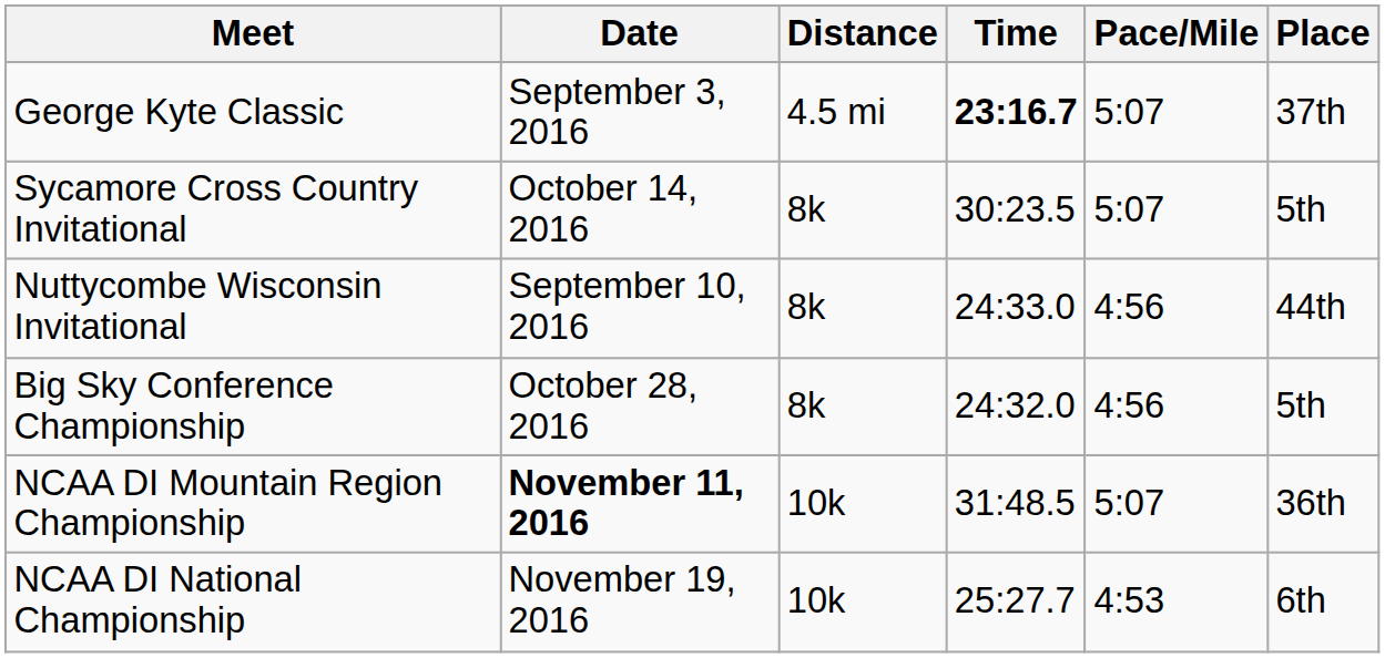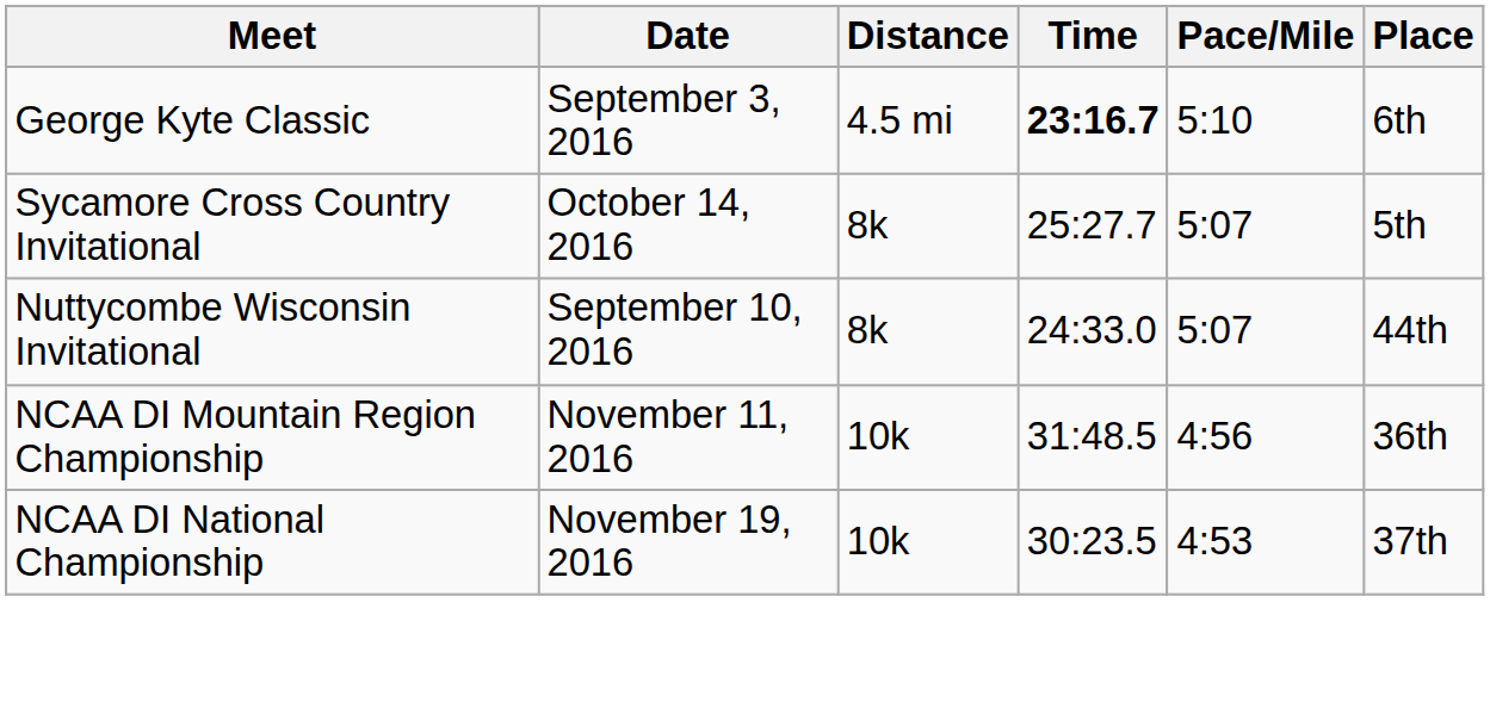George Kyte Classic | Pace/Mile: 5:07 -> 5:10
George Kyte Classic | Place: 37th -> 6th
Sycamore Cross Country Invitational | Time: 30:23.5 -> 25:27.7
Nuttycombe Wisconsin Invitational | Pace/Mile: 4:56 -> 5:07
- row: Big Sky Conference Championship | October 28, 2016 | 8k | 24:32.0 | 4:56 | 5th
NCAA DI Mountain Region Championship | Date: bold -> normal
NCAA DI Mountain Region Championship | Pace/Mile: 5:07 -> 4:56
NCAA DI National Championship | Time: 25:27.7 -> 30:23.5
NCAA DI National Championship | Place: 6th -> 37th
